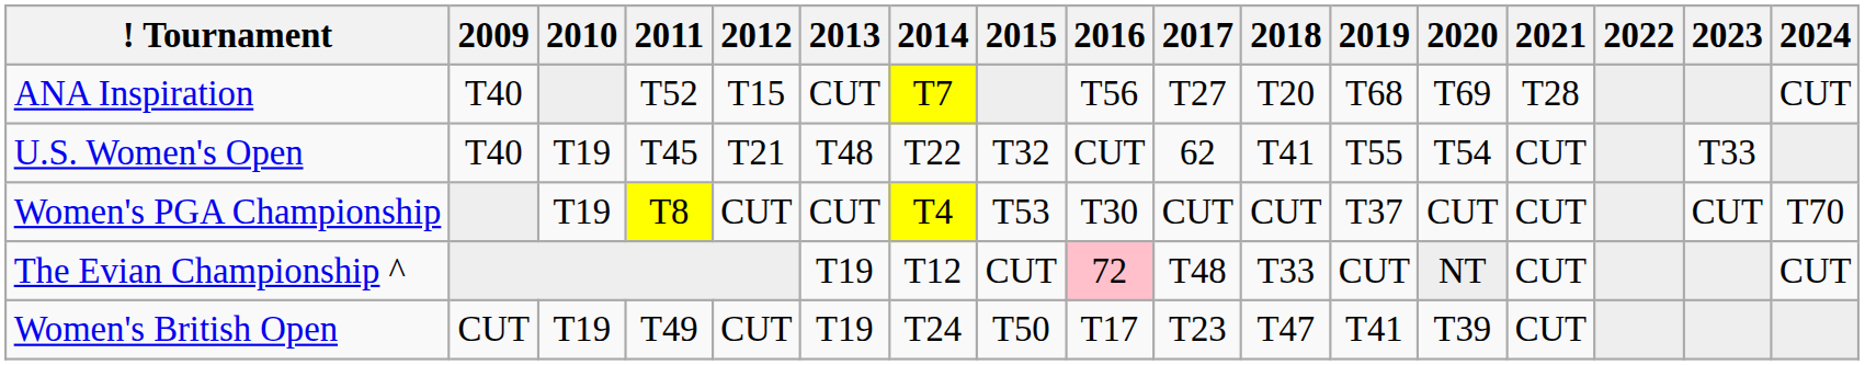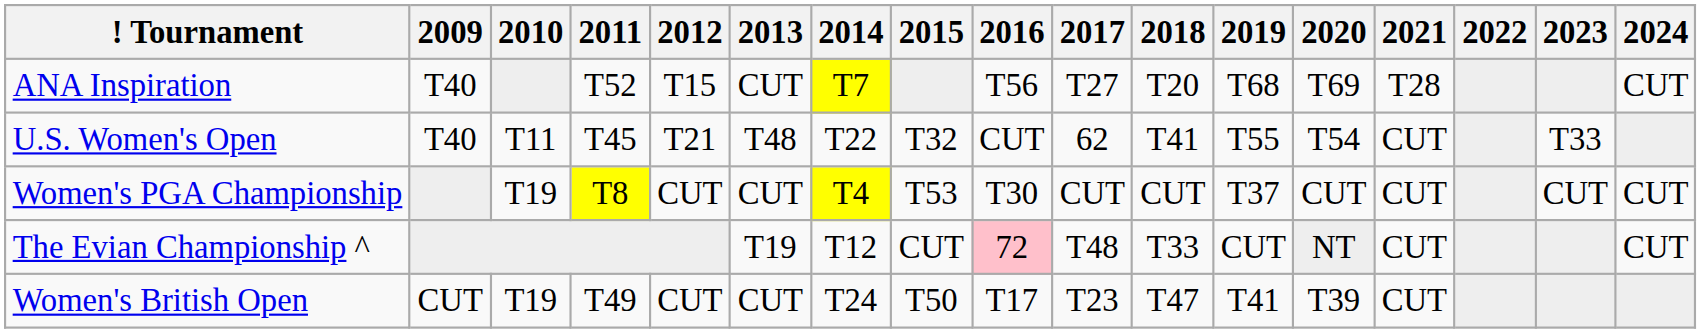U.S. Women's Open | 2010: T19 -> T11
Women's PGA Championship | 2024: T70 -> CUT
Women's British Open | 2013: T19 -> CUT
